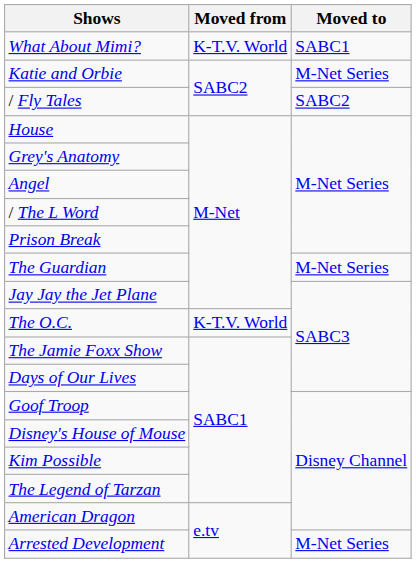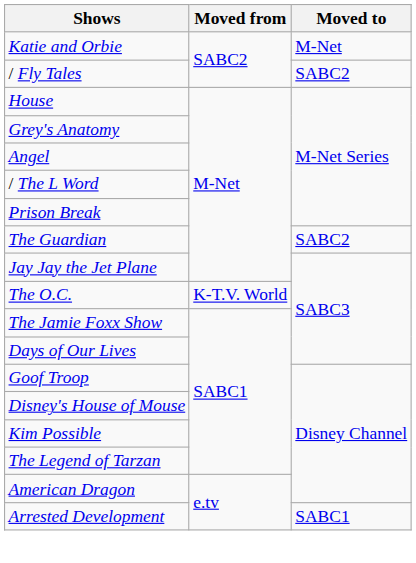- row: What About Mimi? | K-T.V. World | SABC1
Katie and Orbie | Moved to: M-Net Series -> M-Net
The Guardian | Moved to: M-Net Series -> SABC2
Arrested Development | Moved to: M-Net Series -> SABC1
